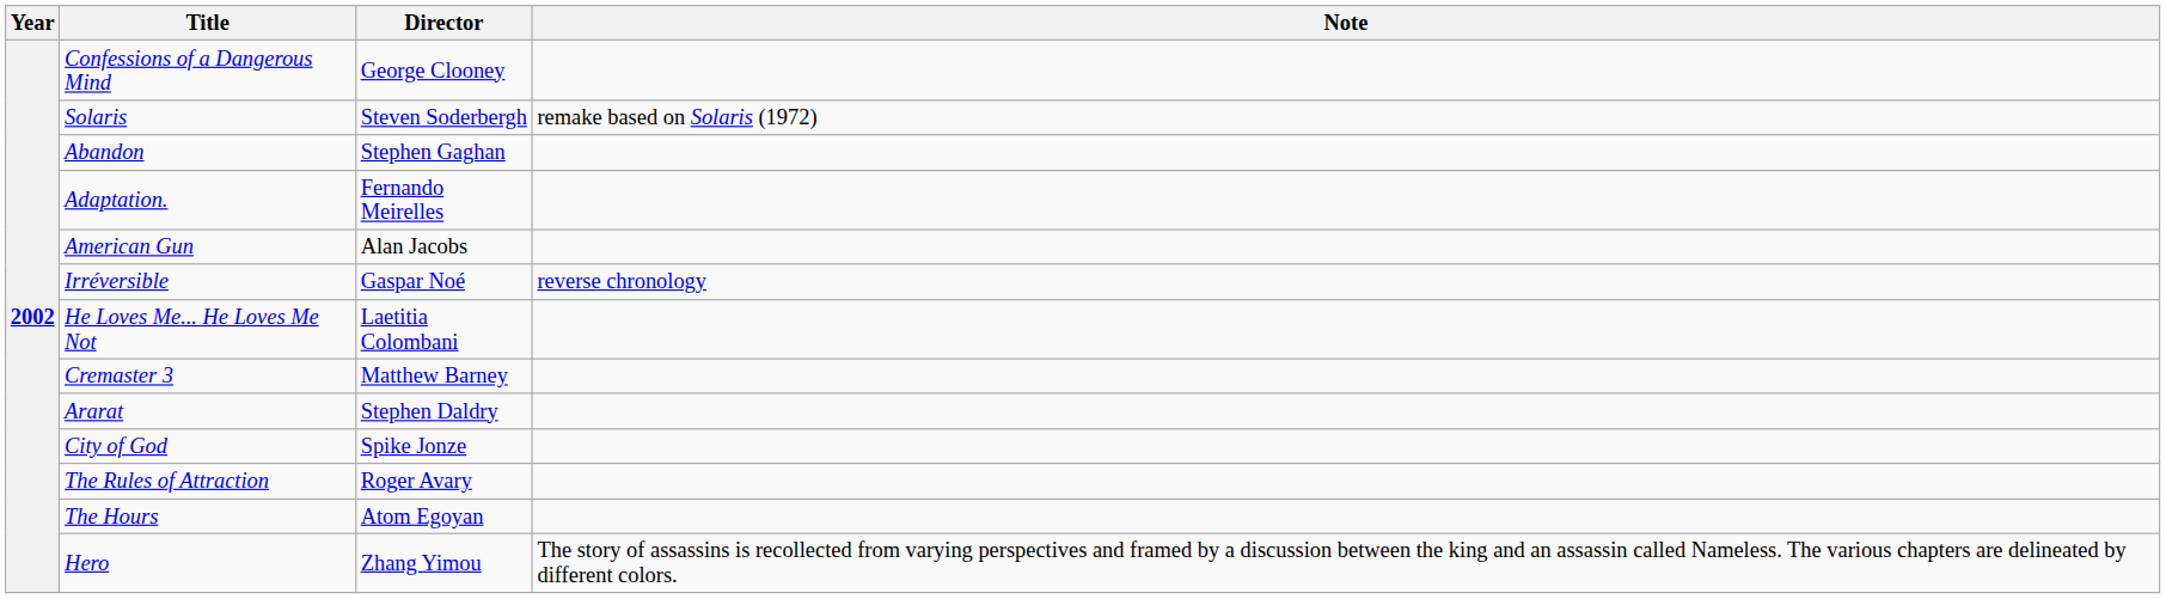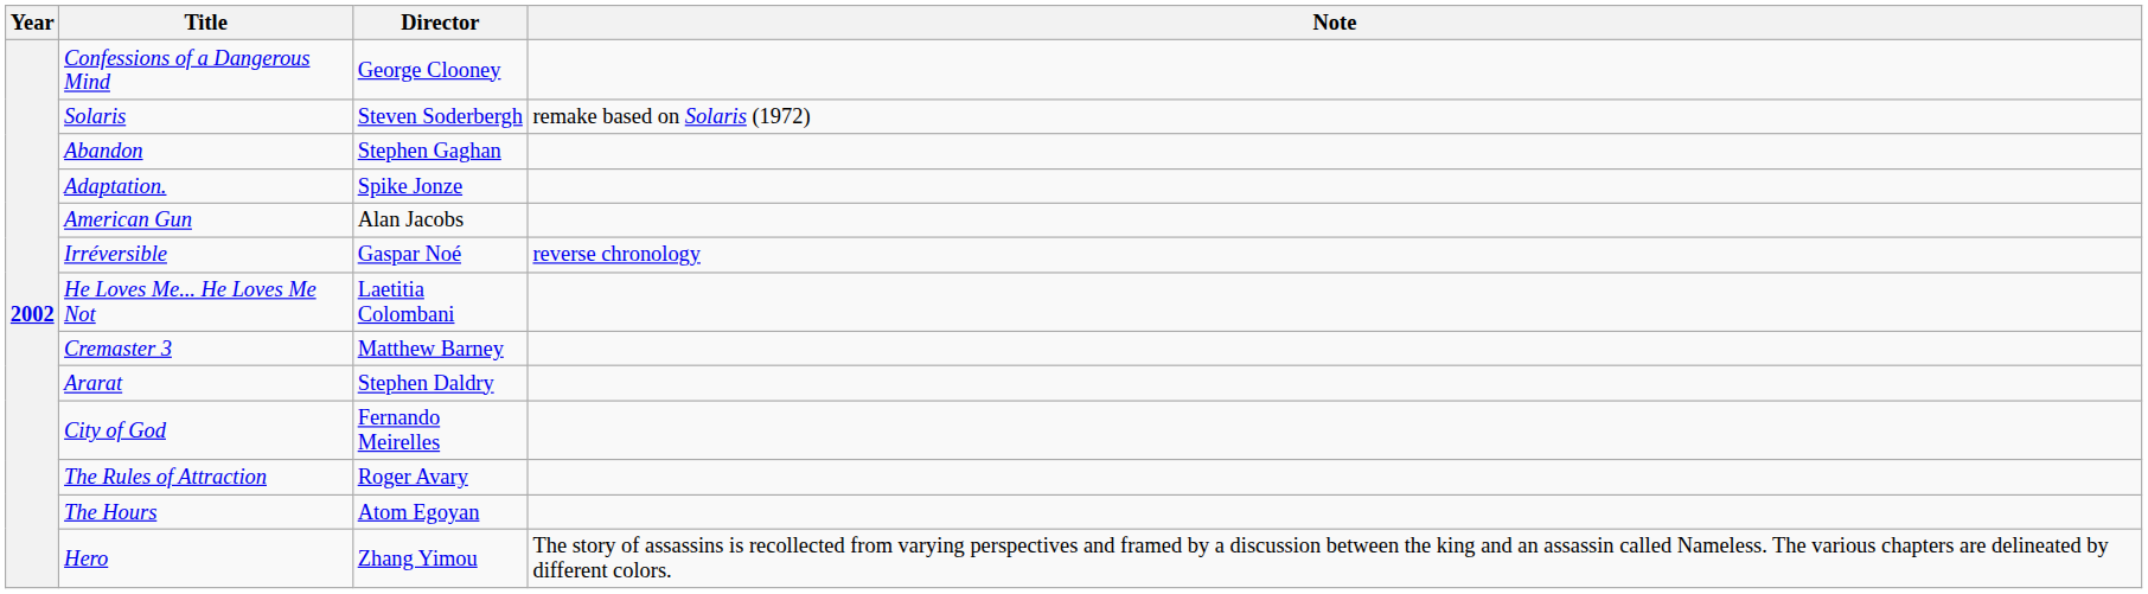Adaptation. | Director: Fernando Meirelles -> Spike Jonze
City of God | Director: Spike Jonze -> Fernando Meirelles
